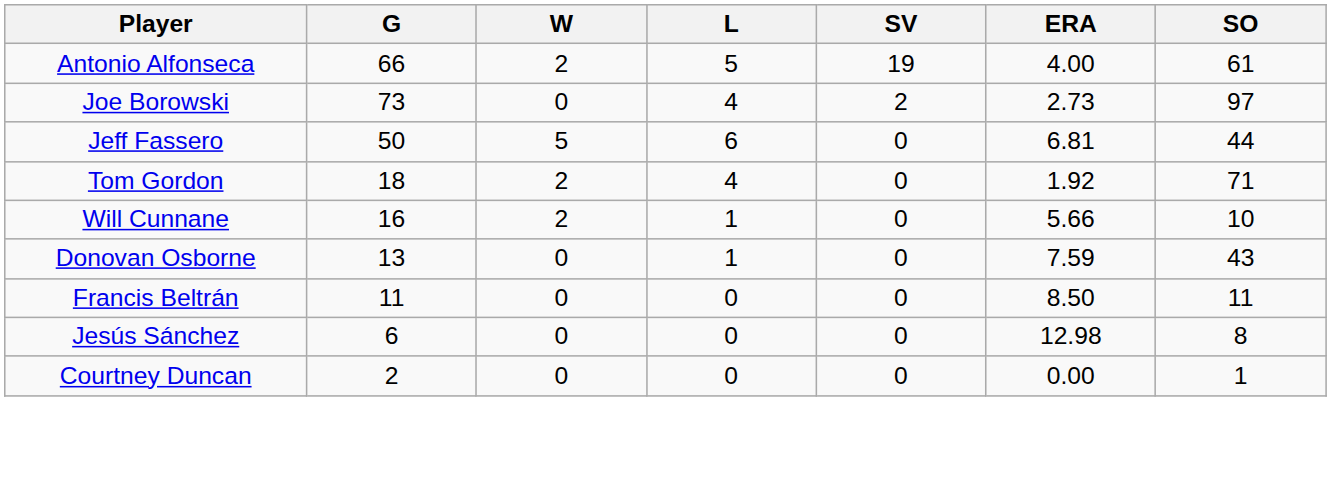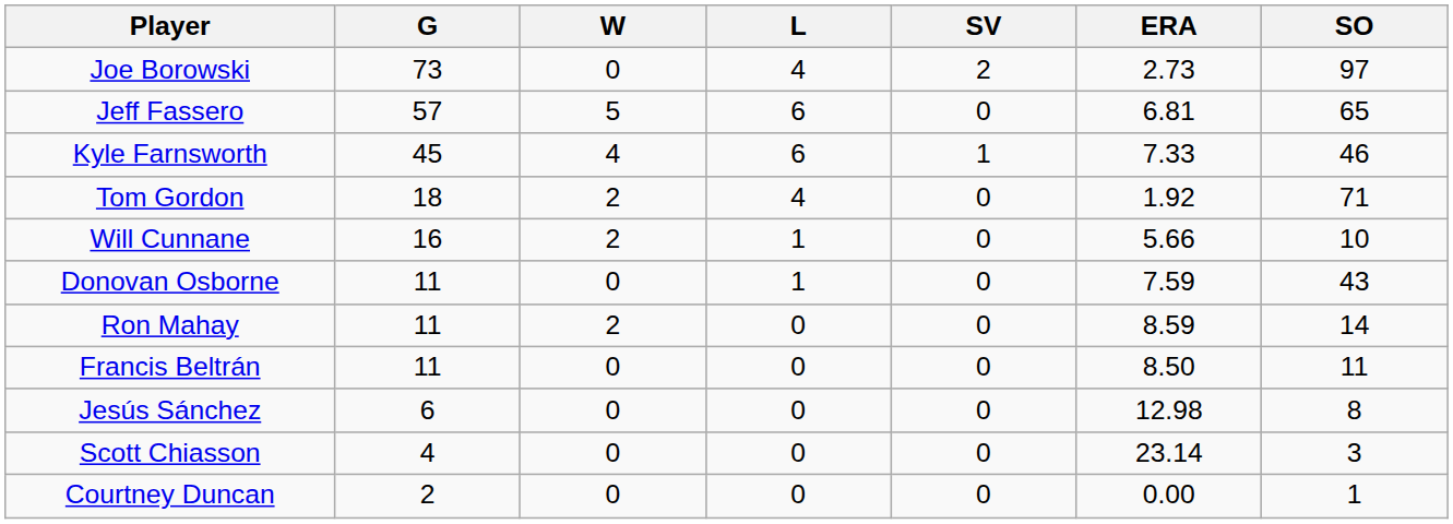- row: Antonio Alfonseca | 66 | 2 | 5 | 19 | 4.00 | 61
Jeff Fassero | G: 50 -> 57
Jeff Fassero | SO: 44 -> 65
+ row: Kyle Farnsworth | 45 | 4 | 6 | 1 | 7.33 | 46
Donovan Osborne | G: 13 -> 11
+ row: Ron Mahay | 11 | 2 | 0 | 0 | 8.59 | 14
+ row: Scott Chiasson | 4 | 0 | 0 | 0 | 23.14 | 3
